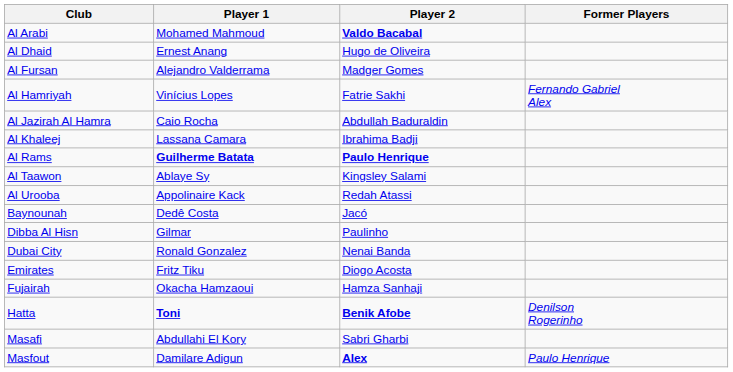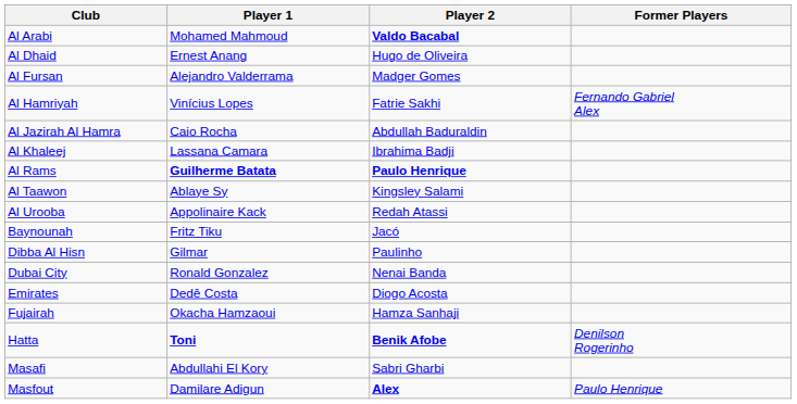Baynounah | Player 1: Dedê Costa -> Fritz Tiku
Emirates | Player 1: Fritz Tiku -> Dedê Costa
